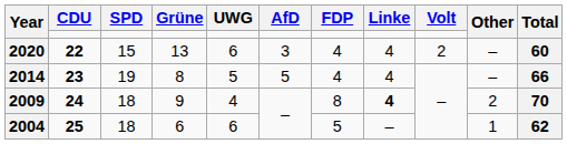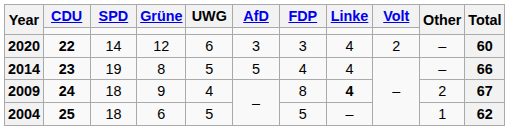2020 | SPD: 15 -> 14
2020 | Grüne: 13 -> 12
2020 | FDP: 4 -> 3
2009 | Total: 70 -> 67
2004 | UWG: 6 -> 5
